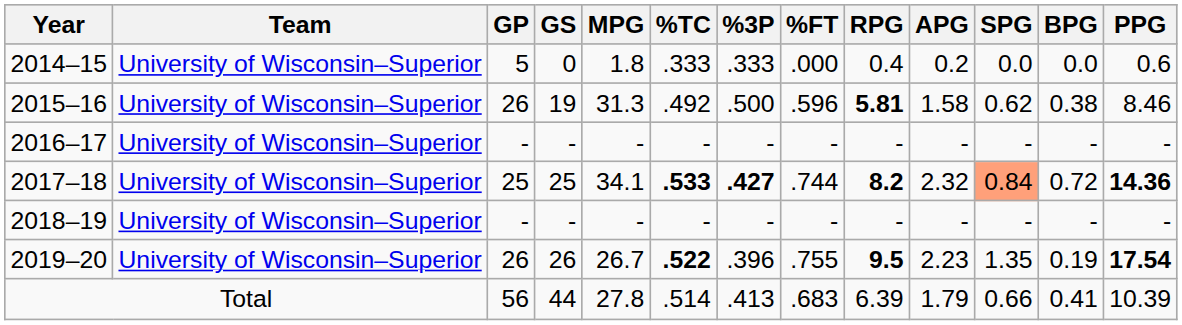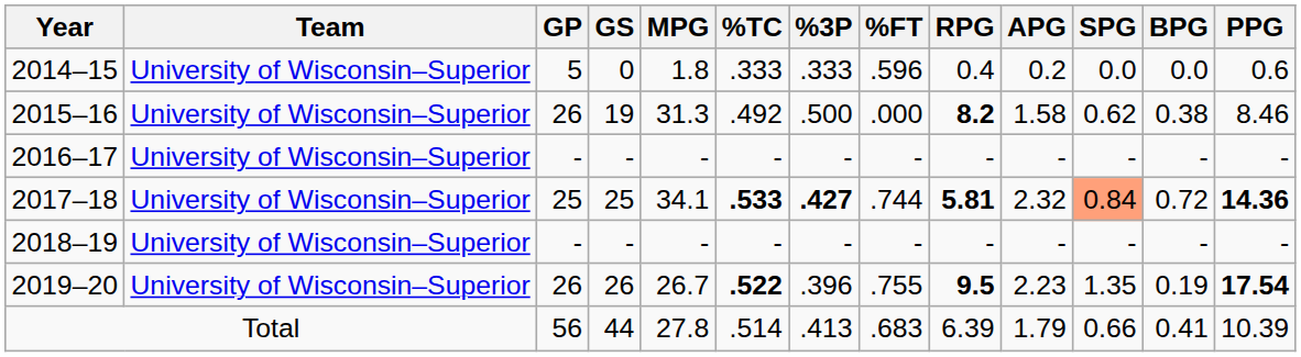2014–15 | %FT: .000 -> .596
2015–16 | %FT: .596 -> .000
2015–16 | RPG: 5.81 -> 8.2
2017–18 | RPG: 8.2 -> 5.81
